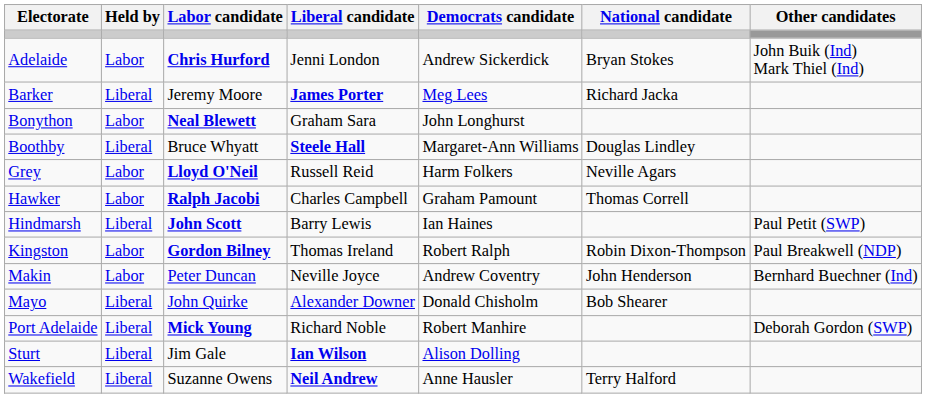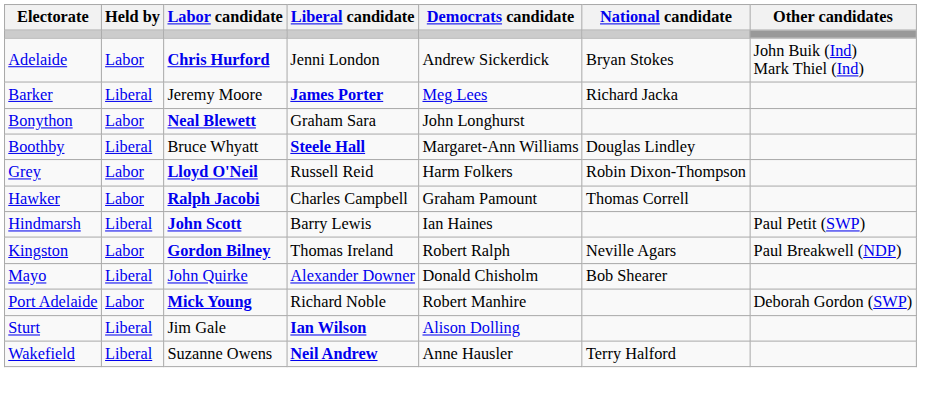Grey | National candidate: Neville Agars -> Robin Dixon-Thompson
Kingston | National candidate: Robin Dixon-Thompson -> Neville Agars
- row: Makin | Labor | Peter Duncan | Neville Joyce | Andrew Coventry | John Henderson | Bernhard Buechner (Ind)
Port Adelaide | Held by: Liberal -> Labor
